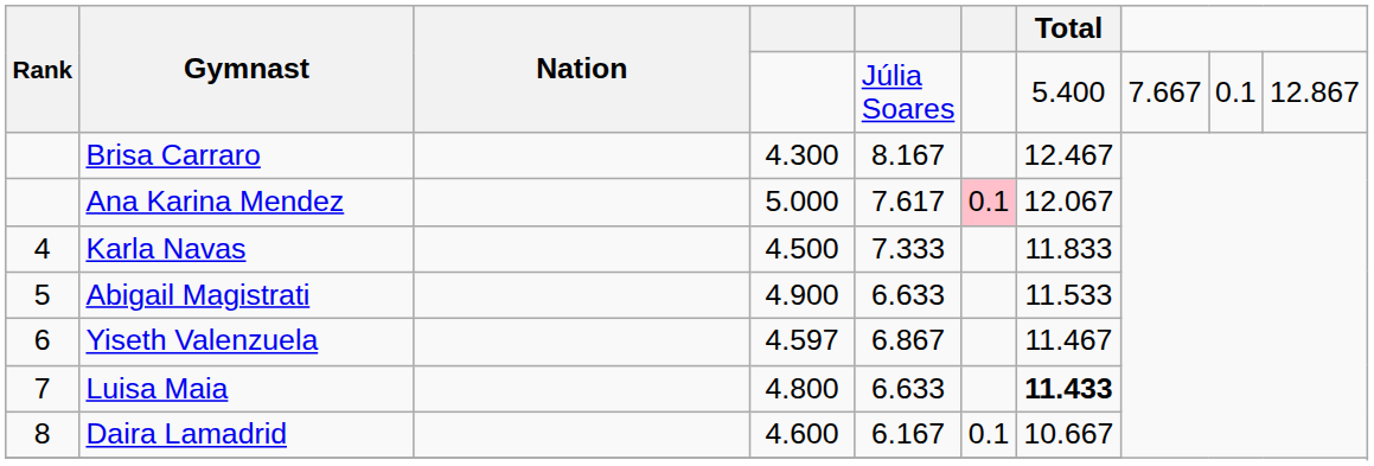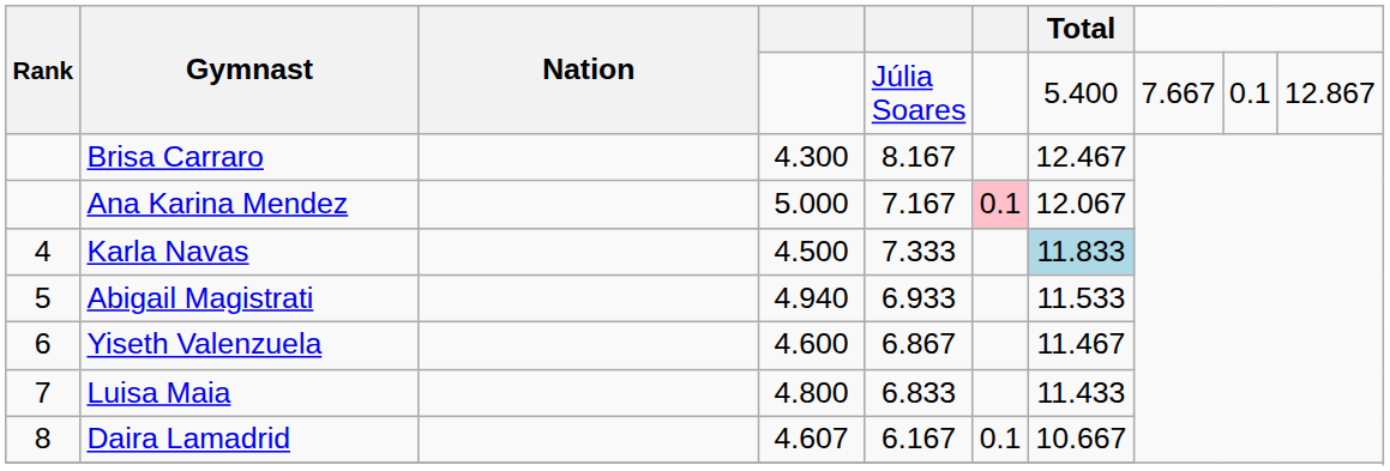Ana Karina Mendez | column 5: 7.617 -> 7.167
Karla Navas | Total: no background -> lightblue background
Abigail Magistrati | column 4: 4.900 -> 4.940
Abigail Magistrati | column 5: 6.633 -> 6.933
Yiseth Valenzuela | column 4: 4.597 -> 4.600
Luisa Maia | column 5: 6.633 -> 6.833
Luisa Maia | Total: bold -> normal
Daira Lamadrid | column 4: 4.600 -> 4.607
